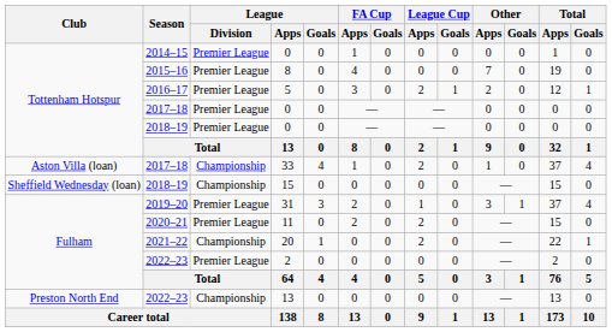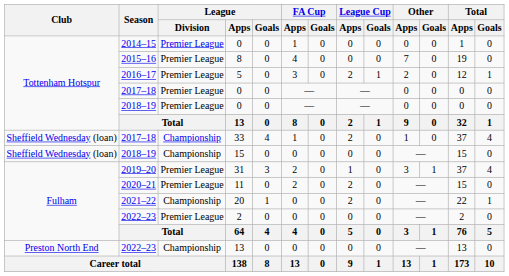33 | Club: Aston Villa (loan) -> Sheffield Wednesday (loan)
